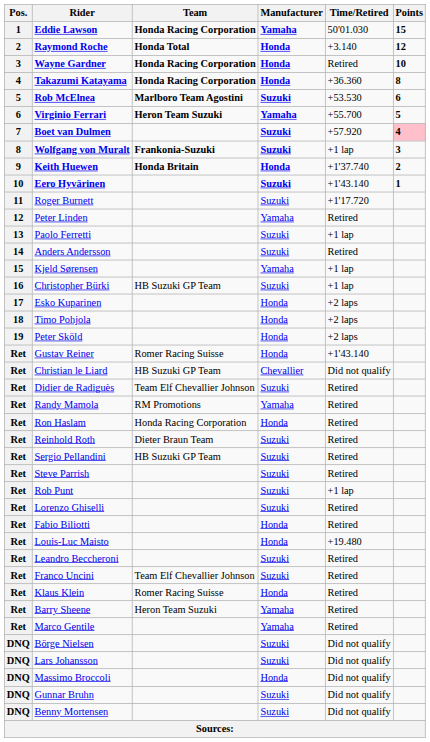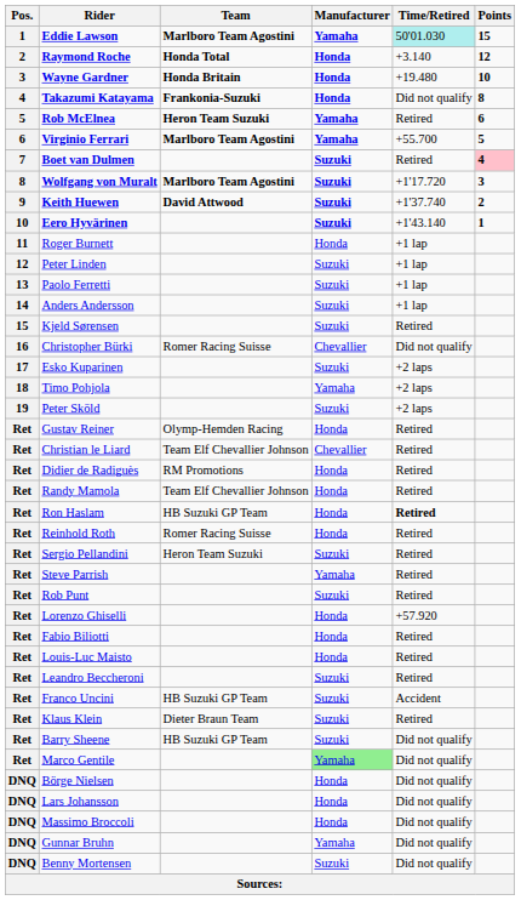Eddie Lawson | Team: Honda Racing Corporation -> Marlboro Team Agostini
Eddie Lawson | Time/Retired: no background -> paleturquoise background
Wayne Gardner | Team: Honda Racing Corporation -> Honda Britain
Wayne Gardner | Time/Retired: Retired -> +19.480
Takazumi Katayama | Team: Honda Racing Corporation -> Frankonia-Suzuki
Takazumi Katayama | Time/Retired: +36.360 -> Did not qualify
Rob McElnea | Team: Marlboro Team Agostini -> Heron Team Suzuki
Rob McElnea | Manufacturer: Suzuki -> Yamaha
Rob McElnea | Time/Retired: +53.530 -> Retired
Virginio Ferrari | Team: Heron Team Suzuki -> Marlboro Team Agostini
Boet van Dulmen | Time/Retired: +57.920 -> Retired
Wolfgang von Muralt | Team: Frankonia-Suzuki -> Marlboro Team Agostini
Wolfgang von Muralt | Time/Retired: +1 lap -> +1'17.720
Keith Huewen | Team: Honda Britain -> David Attwood
Keith Huewen | Manufacturer: Honda -> Suzuki
Roger Burnett | Manufacturer: Suzuki -> Honda
Roger Burnett | Time/Retired: +1'17.720 -> +1 lap
Peter Linden | Manufacturer: Yamaha -> Suzuki
Peter Linden | Time/Retired: Retired -> +1 lap
Anders Andersson | Time/Retired: Retired -> +1 lap
Kjeld Sørensen | Manufacturer: Yamaha -> Suzuki
Kjeld Sørensen | Time/Retired: +1 lap -> Retired
Christopher Bürki | Team: HB Suzuki GP Team -> Romer Racing Suisse
Christopher Bürki | Manufacturer: Suzuki -> Chevallier
Christopher Bürki | Time/Retired: +1 lap -> Did not qualify
Esko Kuparinen | Manufacturer: Honda -> Suzuki
Timo Pohjola | Manufacturer: Honda -> Yamaha
Peter Sköld | Manufacturer: Honda -> Suzuki
Gustav Reiner | Team: Romer Racing Suisse -> Olymp-Hemden Racing
Gustav Reiner | Time/Retired: +1'43.140 -> Retired
Christian le Liard | Team: HB Suzuki GP Team -> Team Elf Chevallier Johnson
Christian le Liard | Time/Retired: Did not qualify -> Retired
Didier de Radiguès | Team: Team Elf Chevallier Johnson -> RM Promotions
Didier de Radiguès | Manufacturer: Suzuki -> Honda
Randy Mamola | Team: RM Promotions -> Team Elf Chevallier Johnson
Randy Mamola | Manufacturer: Yamaha -> Honda
Ron Haslam | Team: Honda Racing Corporation -> HB Suzuki GP Team
Ron Haslam | Time/Retired: normal -> bold
Reinhold Roth | Team: Dieter Braun Team -> Romer Racing Suisse
Reinhold Roth | Manufacturer: Suzuki -> Honda
Sergio Pellandini | Team: HB Suzuki GP Team -> Heron Team Suzuki
Steve Parrish | Manufacturer: Suzuki -> Yamaha
Rob Punt | Time/Retired: +1 lap -> Retired
Lorenzo Ghiselli | Manufacturer: Suzuki -> Honda
Lorenzo Ghiselli | Time/Retired: Retired -> +57.920
Louis-Luc Maisto | Time/Retired: +19.480 -> Retired
Franco Uncini | Team: Team Elf Chevallier Johnson -> HB Suzuki GP Team
Franco Uncini | Time/Retired: Retired -> Accident
Klaus Klein | Team: Romer Racing Suisse -> Dieter Braun Team
Klaus Klein | Manufacturer: Honda -> Suzuki
Barry Sheene | Team: Heron Team Suzuki -> HB Suzuki GP Team
Barry Sheene | Manufacturer: Yamaha -> Suzuki
Barry Sheene | Time/Retired: Retired -> Did not qualify
Marco Gentile | Manufacturer: no background -> lightgreen background
Marco Gentile | Time/Retired: Retired -> Did not qualify
Börge Nielsen | Manufacturer: Suzuki -> Honda
Lars Johansson | Manufacturer: Suzuki -> Honda
Gunnar Bruhn | Manufacturer: Suzuki -> Yamaha
